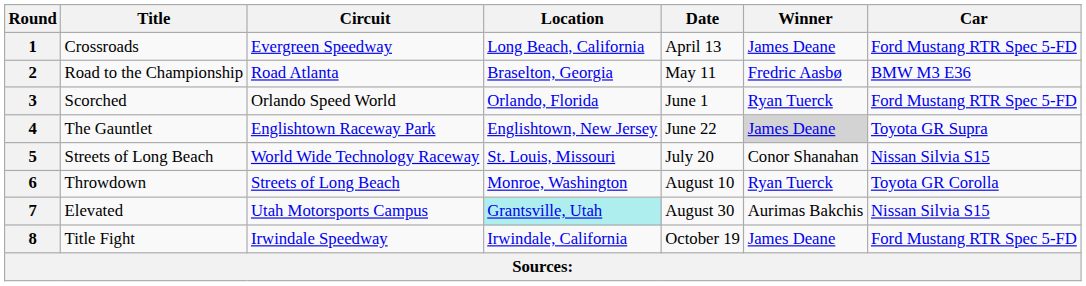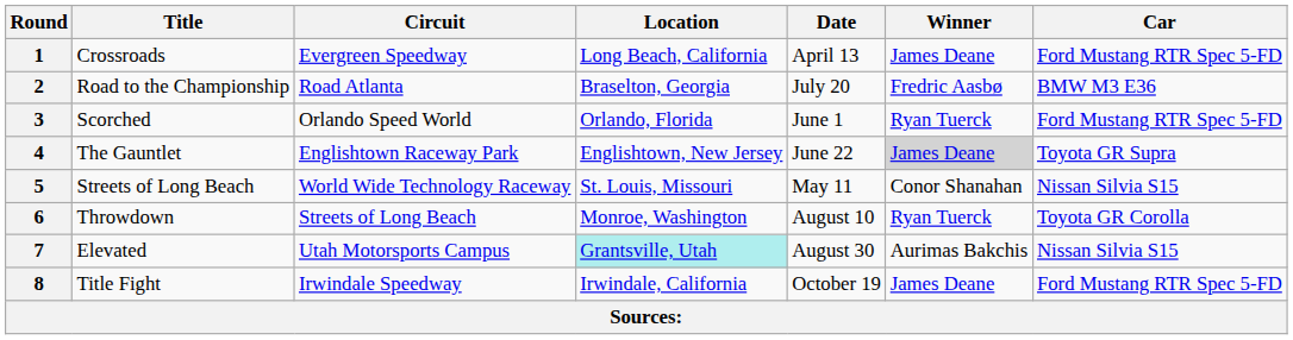2 | Date: May 11 -> July 20
5 | Date: July 20 -> May 11
